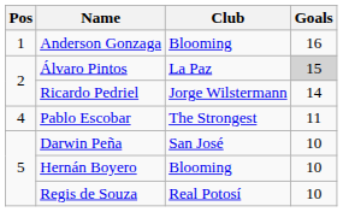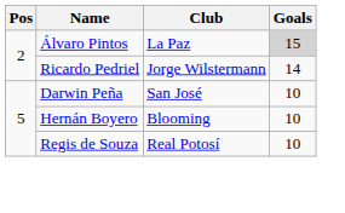- row: 1 | Anderson Gonzaga | Blooming | 16
- row: 4 | Pablo Escobar | The Strongest | 11
